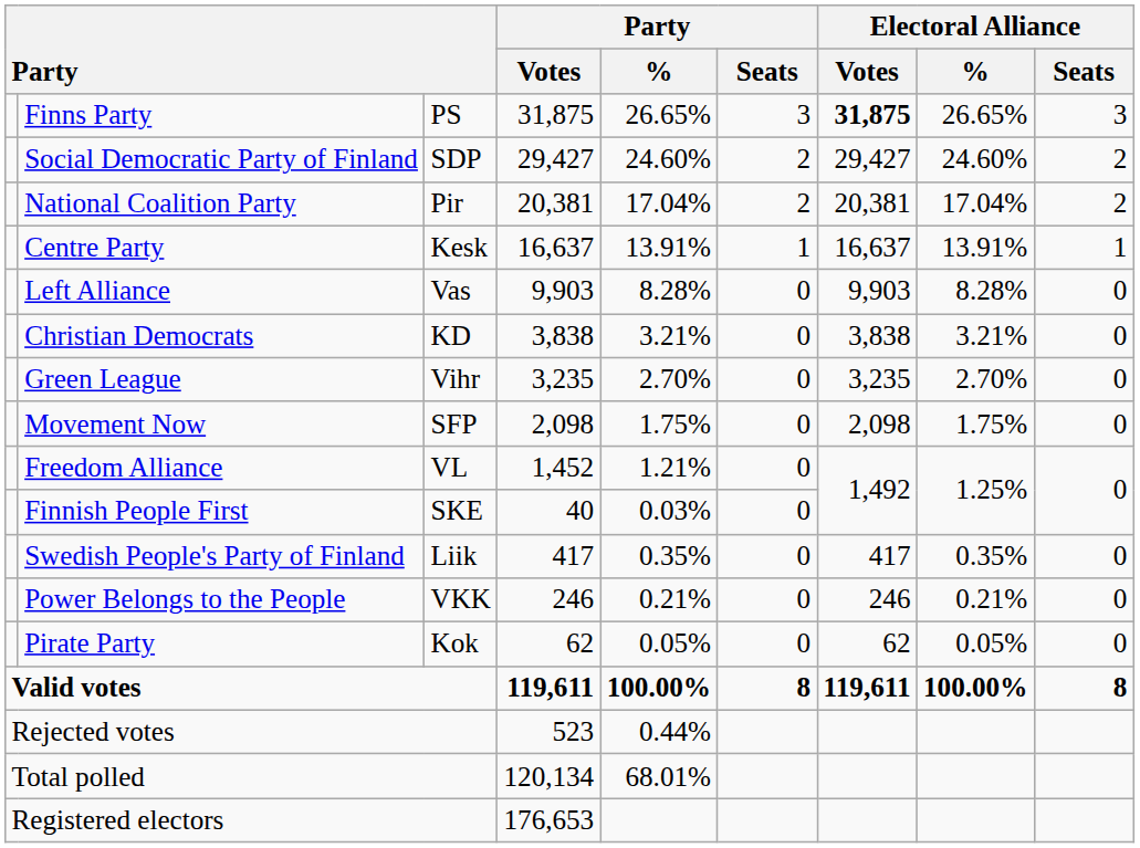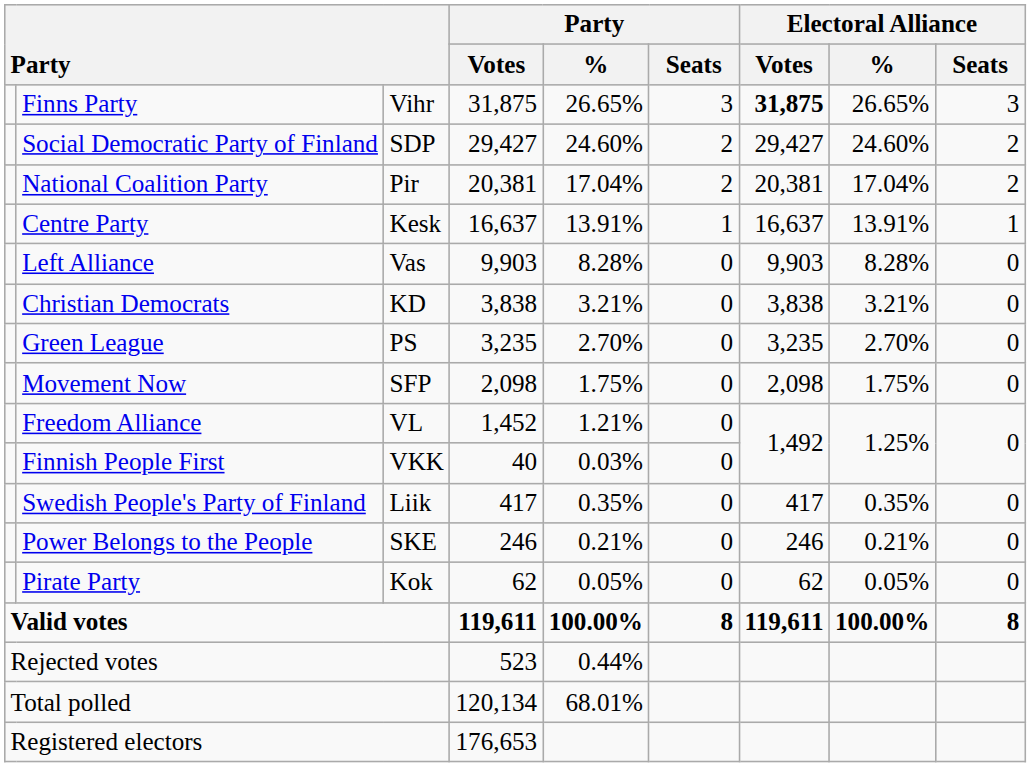Finns Party | column 3: PS -> Vihr
Green League | column 3: Vihr -> PS
Finnish People First | column 3: SKE -> VKK
Power Belongs to the People | column 3: VKK -> SKE
